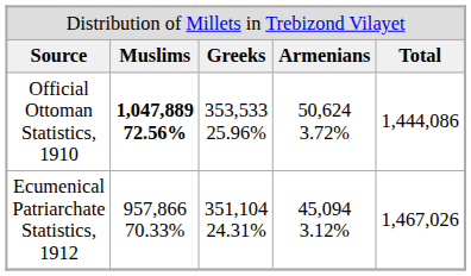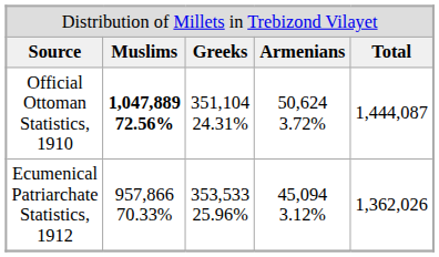Official Ottoman Statistics, 1910 | column 3: 353,533 25.96% -> 351,104 24.31%
Official Ottoman Statistics, 1910 | column 5: 1,444,086 -> 1,444,087
Ecumenical Patriarchate Statistics, 1912 | column 3: 351,104 24.31% -> 353,533 25.96%
Ecumenical Patriarchate Statistics, 1912 | column 5: 1,467,026 -> 1,362,026
